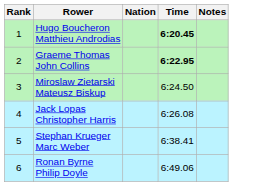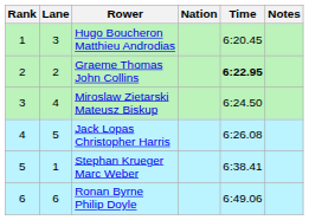+ column: Lane | 3 | 2 | 4 | 5 | 1 | 6
Hugo Boucheron Matthieu Androdias | Time: bold -> normal
